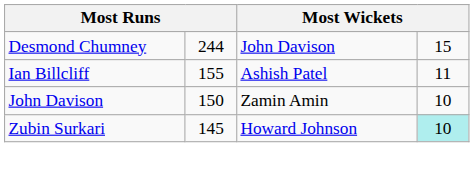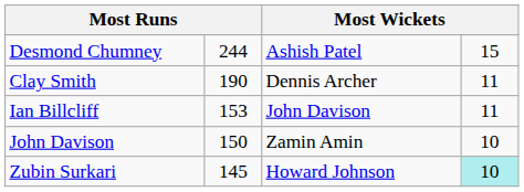Desmond Chumney | column 3: John Davison -> Ashish Patel
+ row: Clay Smith | 190 | Dennis Archer | 11
Ian Billcliff | column 2: 155 -> 153
Ian Billcliff | column 3: Ashish Patel -> John Davison
